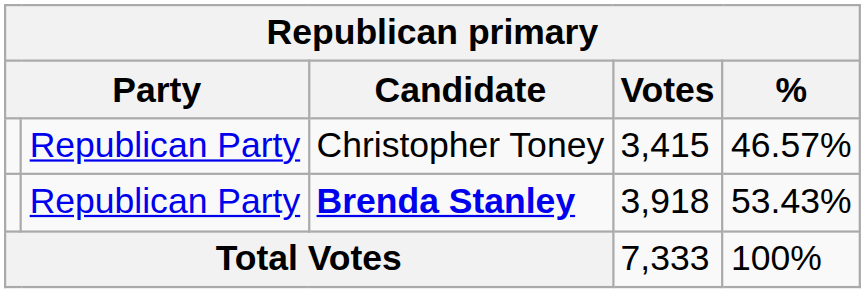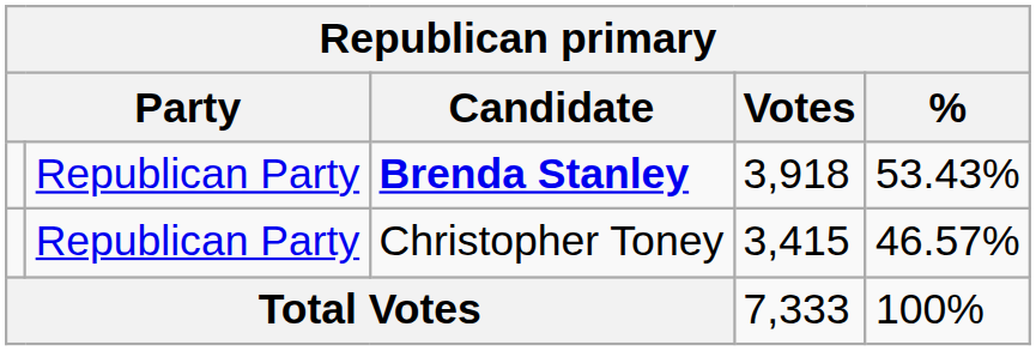rows swapped: Brenda Stanley <-> Christopher Toney
